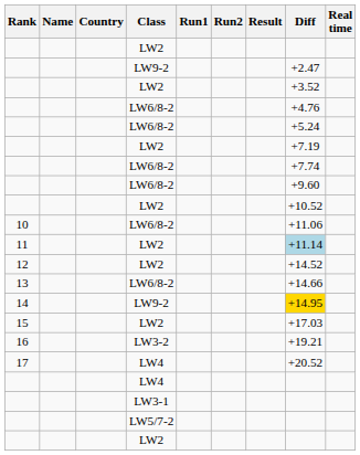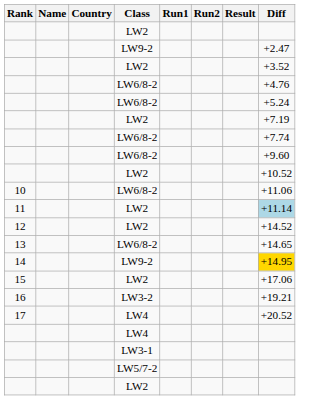- column: Real time
13 | Diff: +14.66 -> +14.65
15 | Diff: +17.03 -> +17.06
